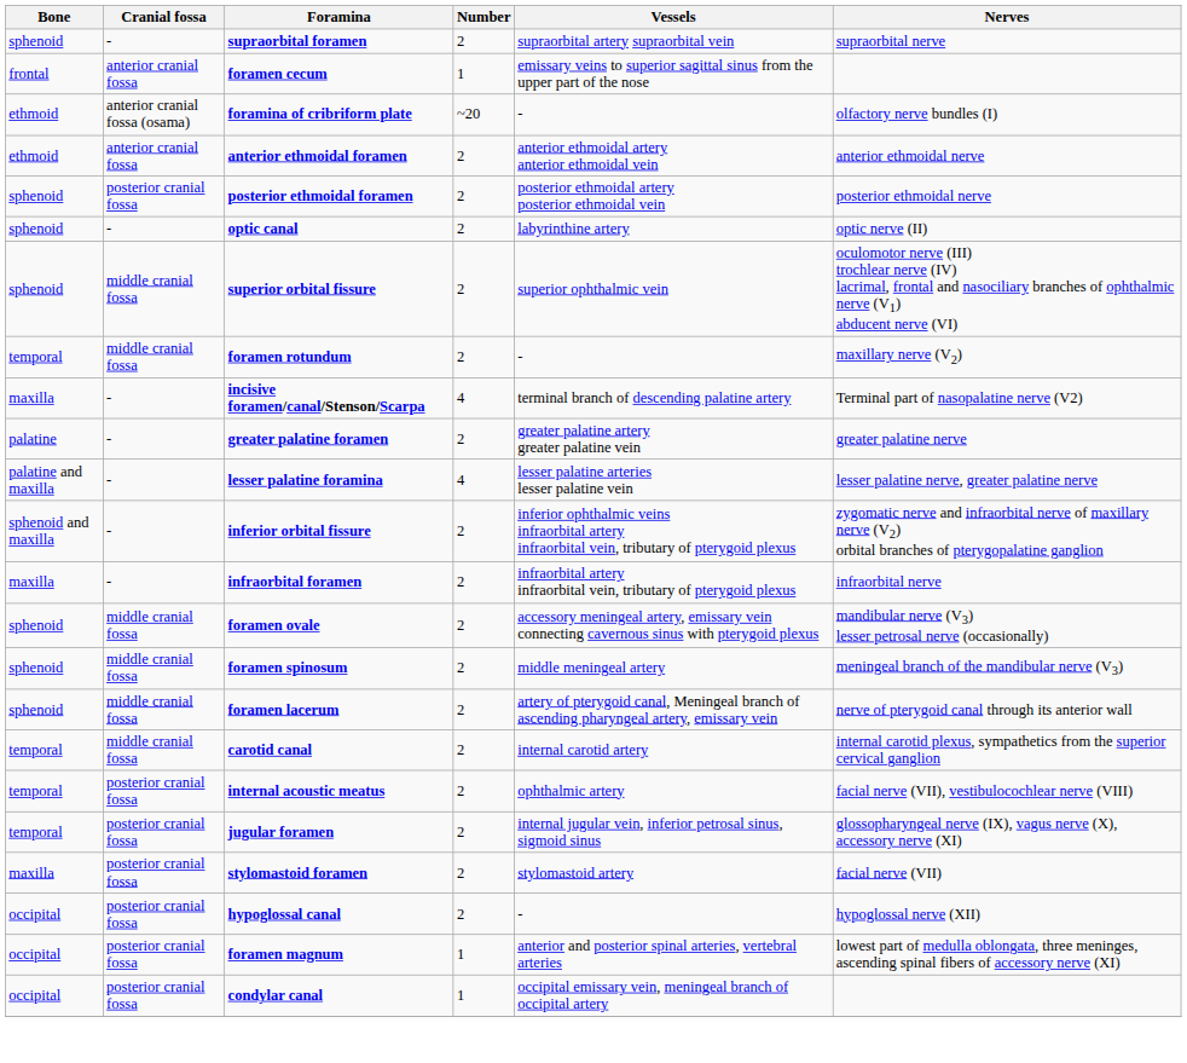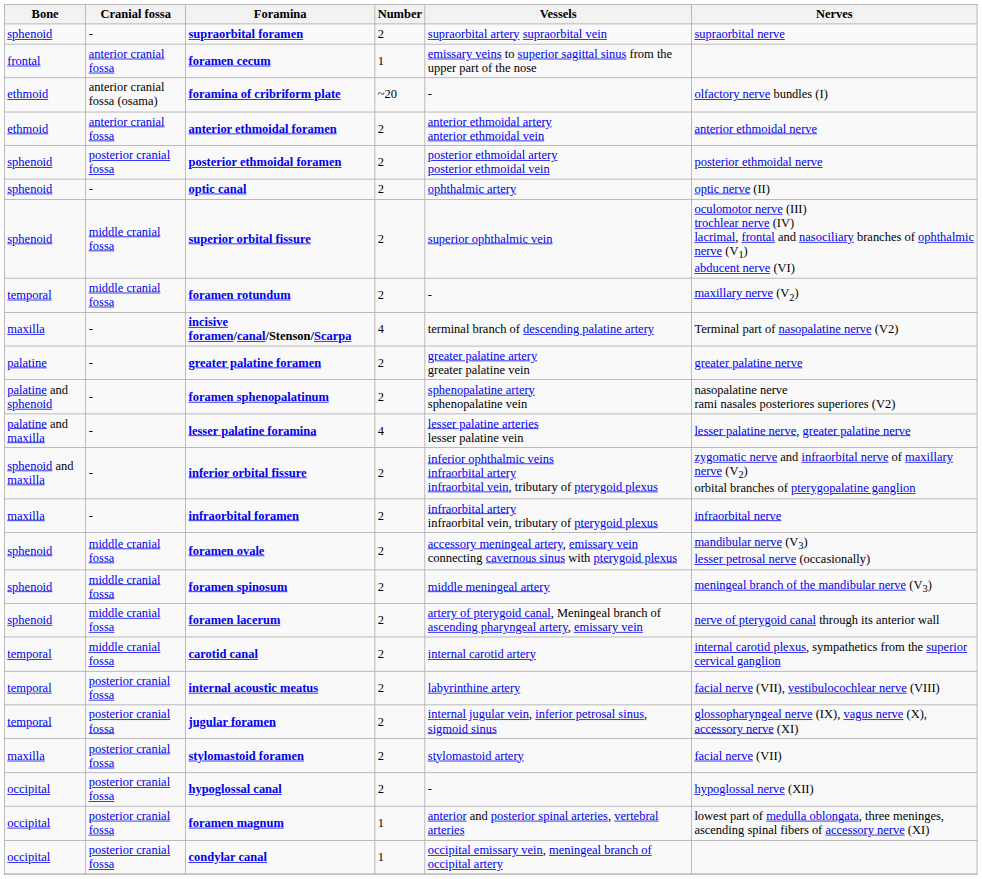optic canal | Vessels: labyrinthine artery -> ophthalmic artery
+ row: palatine and sphenoid | - | foramen sphenopalatinum | 2 | sphenopalatine artery sphenopalatine vein | nasopalatine nerve rami nasales posteriores superiores (V2)
internal acoustic meatus | Vessels: ophthalmic artery -> labyrinthine artery
